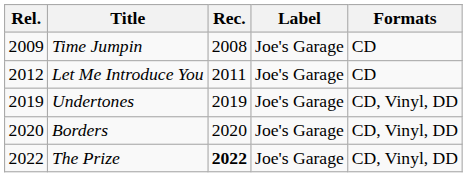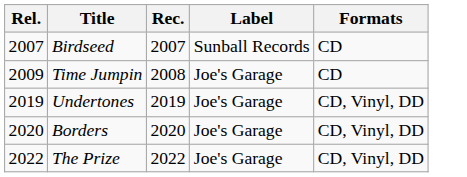+ row: 2007 | Birdseed | 2007 | Sunball Records | CD
- row: 2012 | Let Me Introduce You | 2011 | Joe's Garage | CD
The Prize | Rec.: bold -> normal
